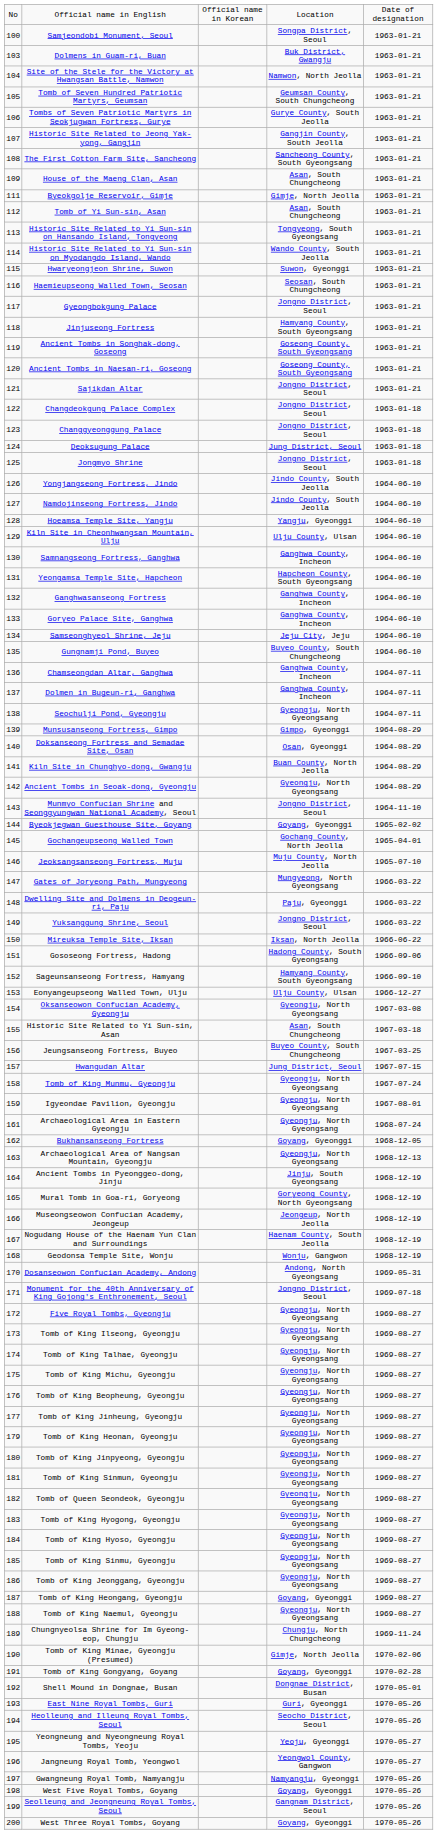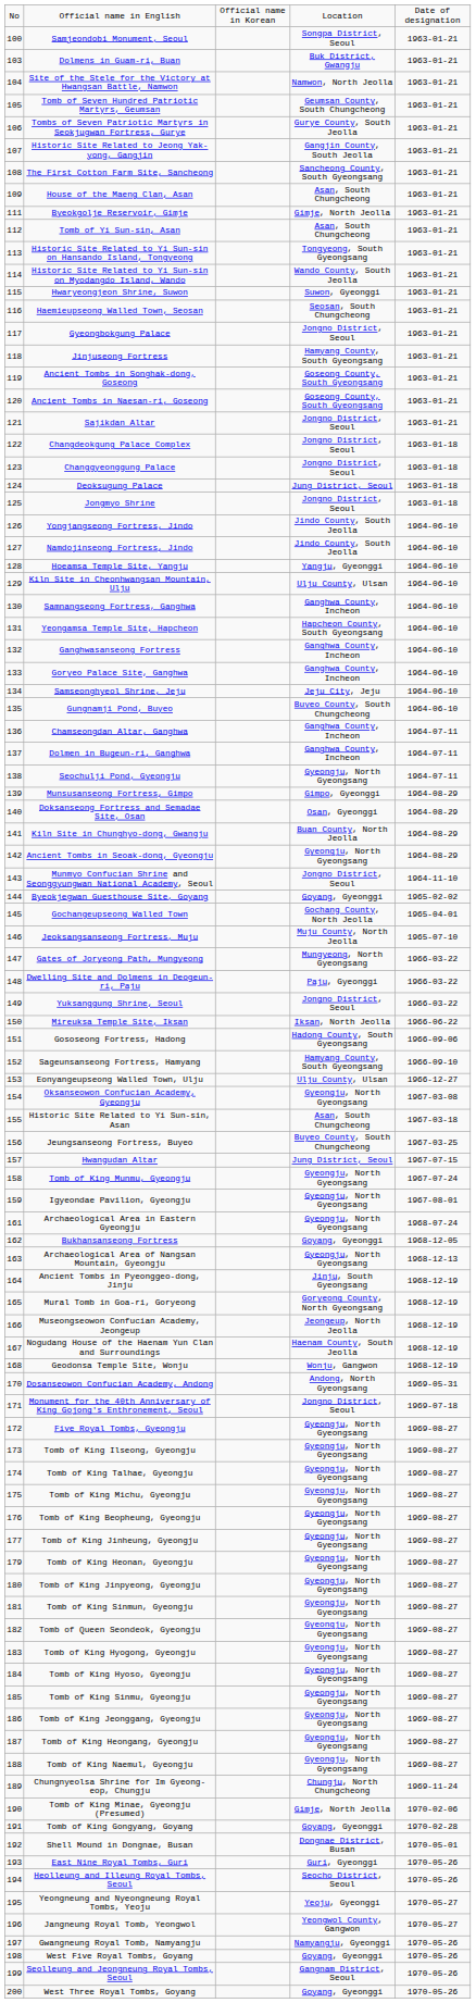Tomb of King Heongang, Gyeongju | column 4: Goyang, Gyeonggi -> Gyeongju, North Gyeongsang
